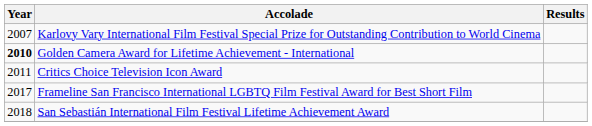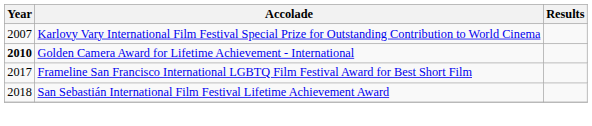- row: 2011 | Critics Choice Television Icon Award
